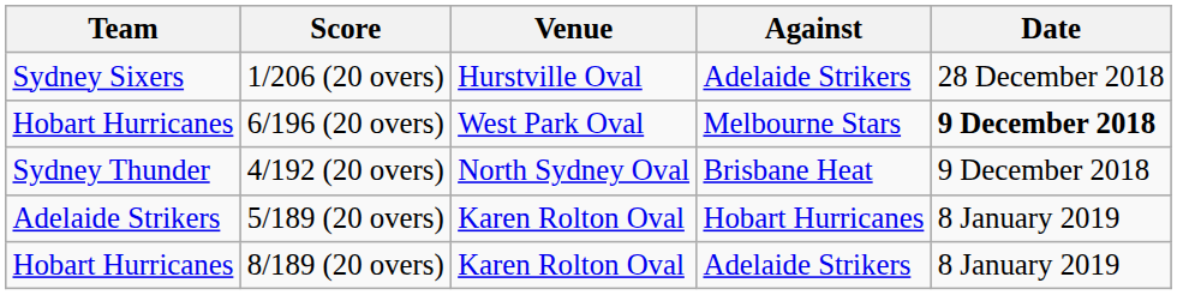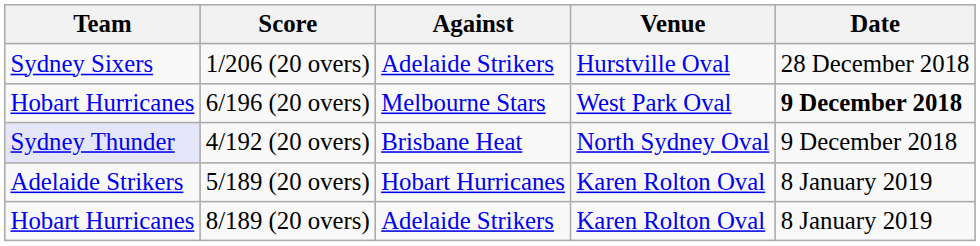columns swapped: Against <-> Venue
4/192 (20 overs) | Team: no background -> lavender background
